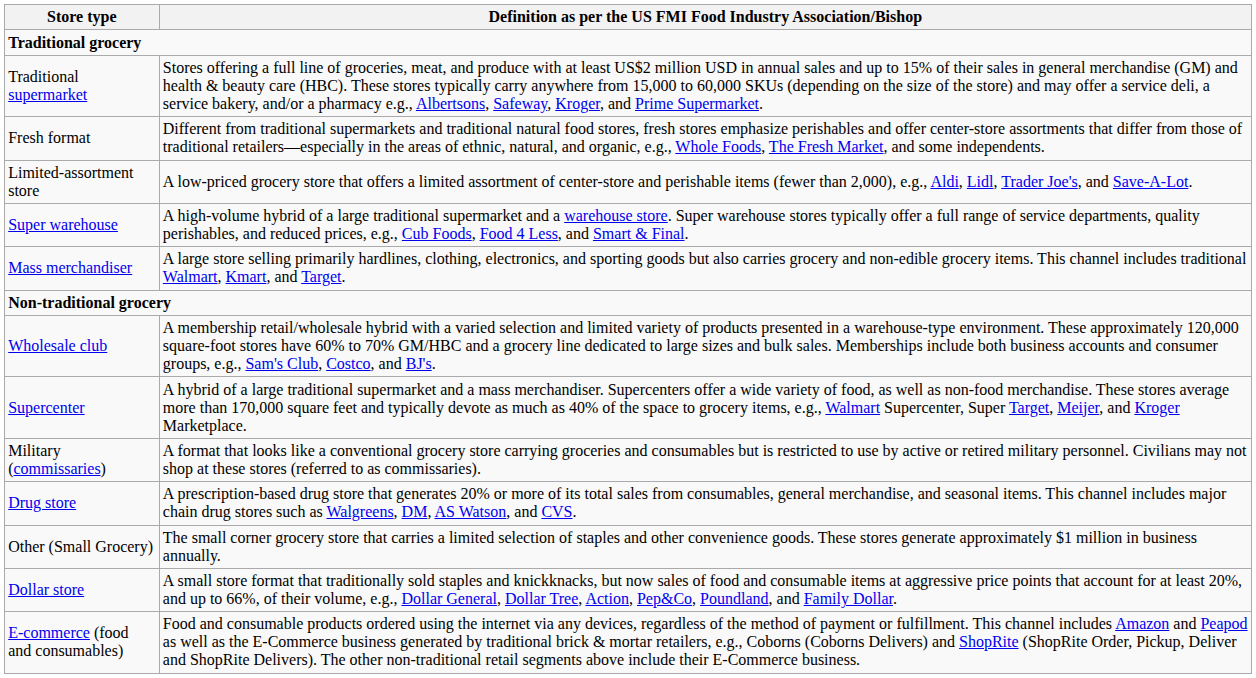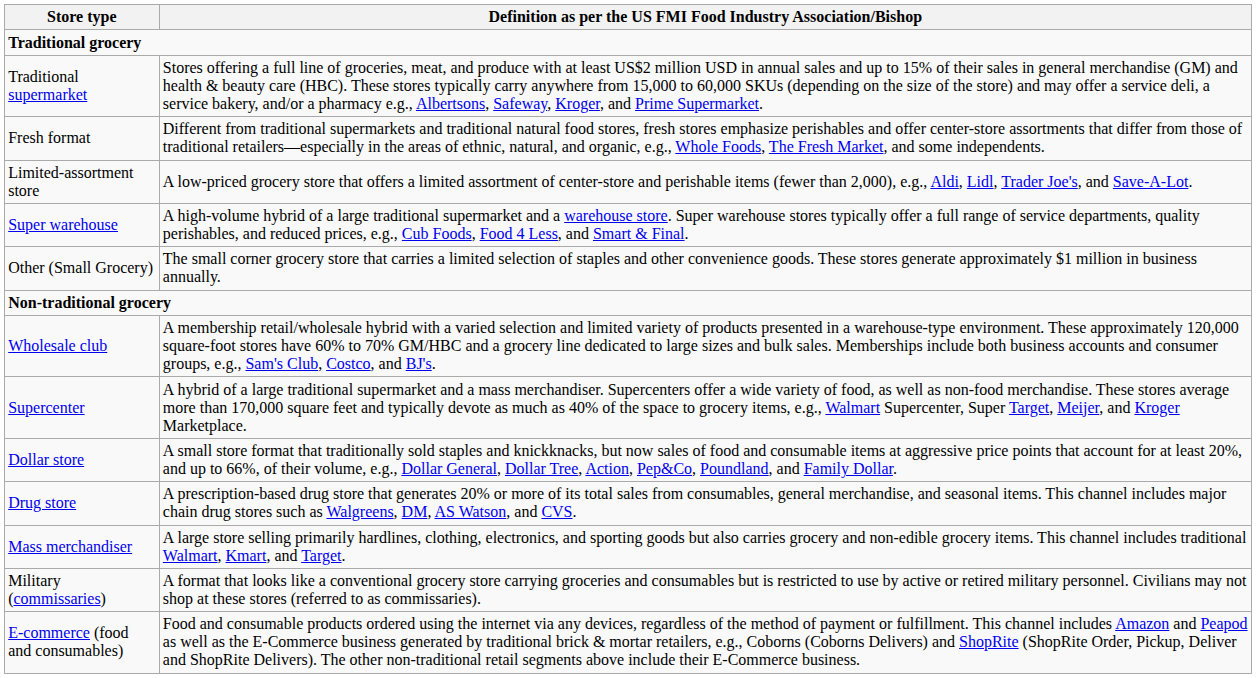rows swapped: Other (Small Grocery) <-> Mass merchandiser
rows swapped: Dollar store <-> Military (commissaries)
